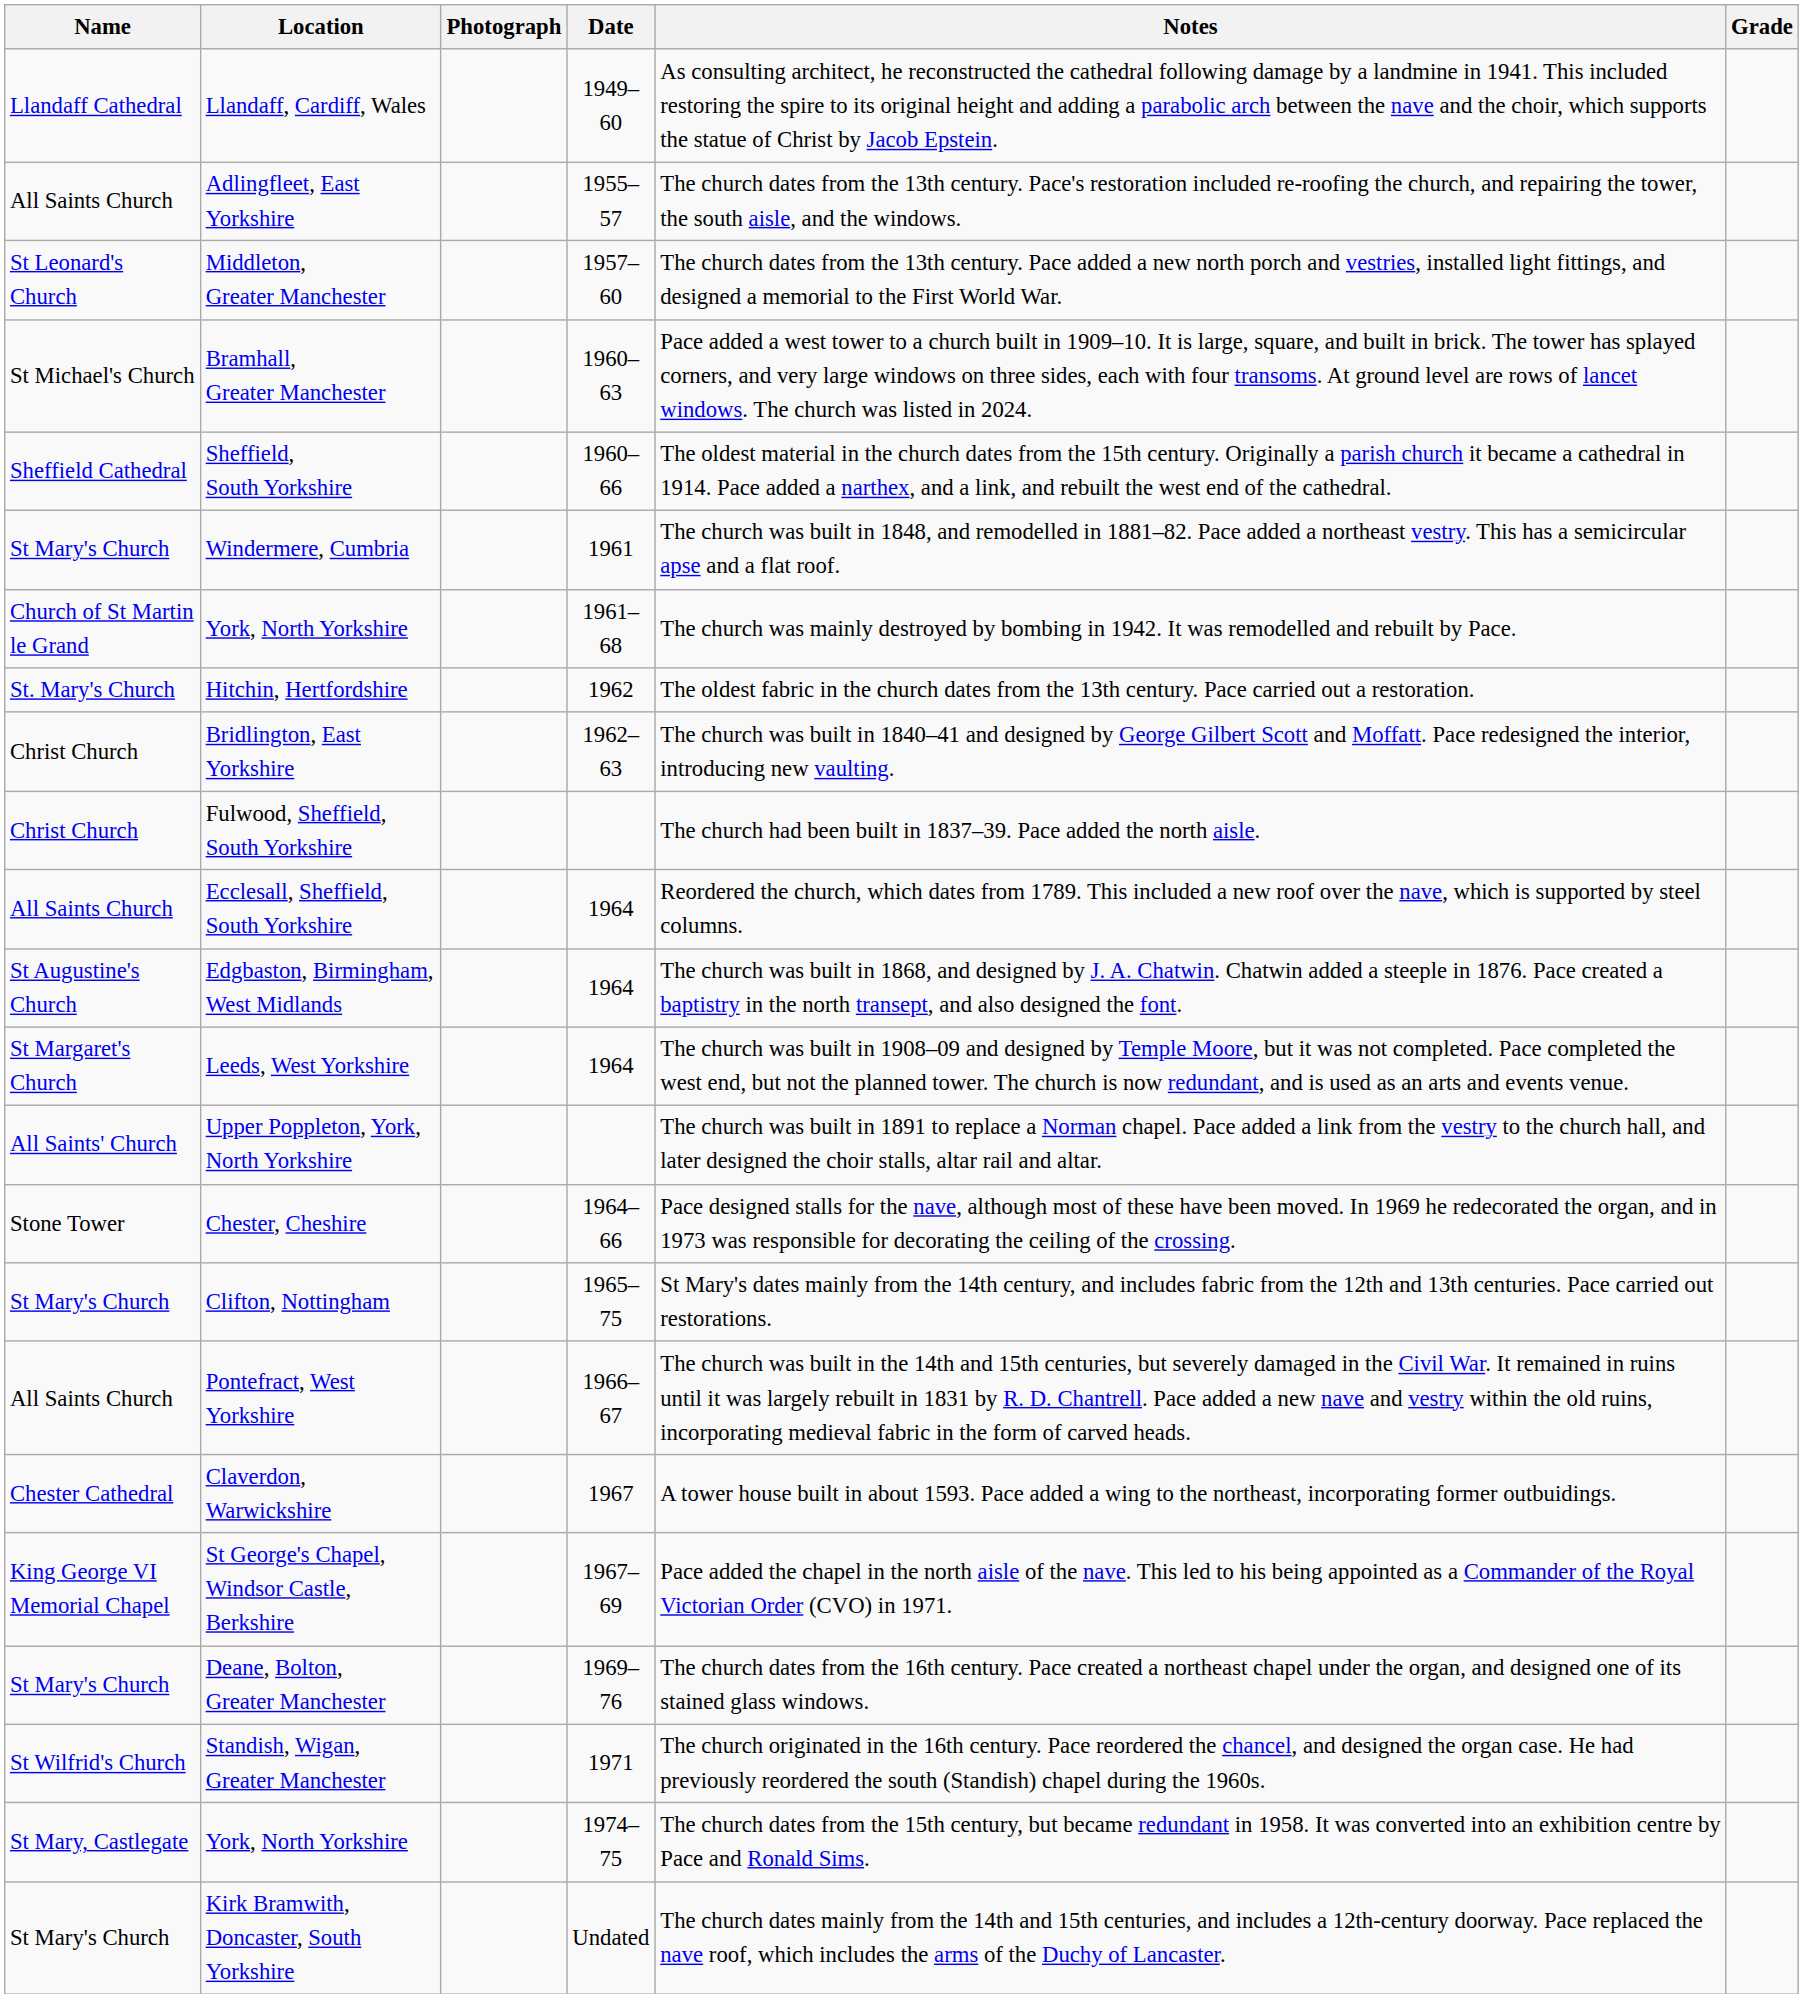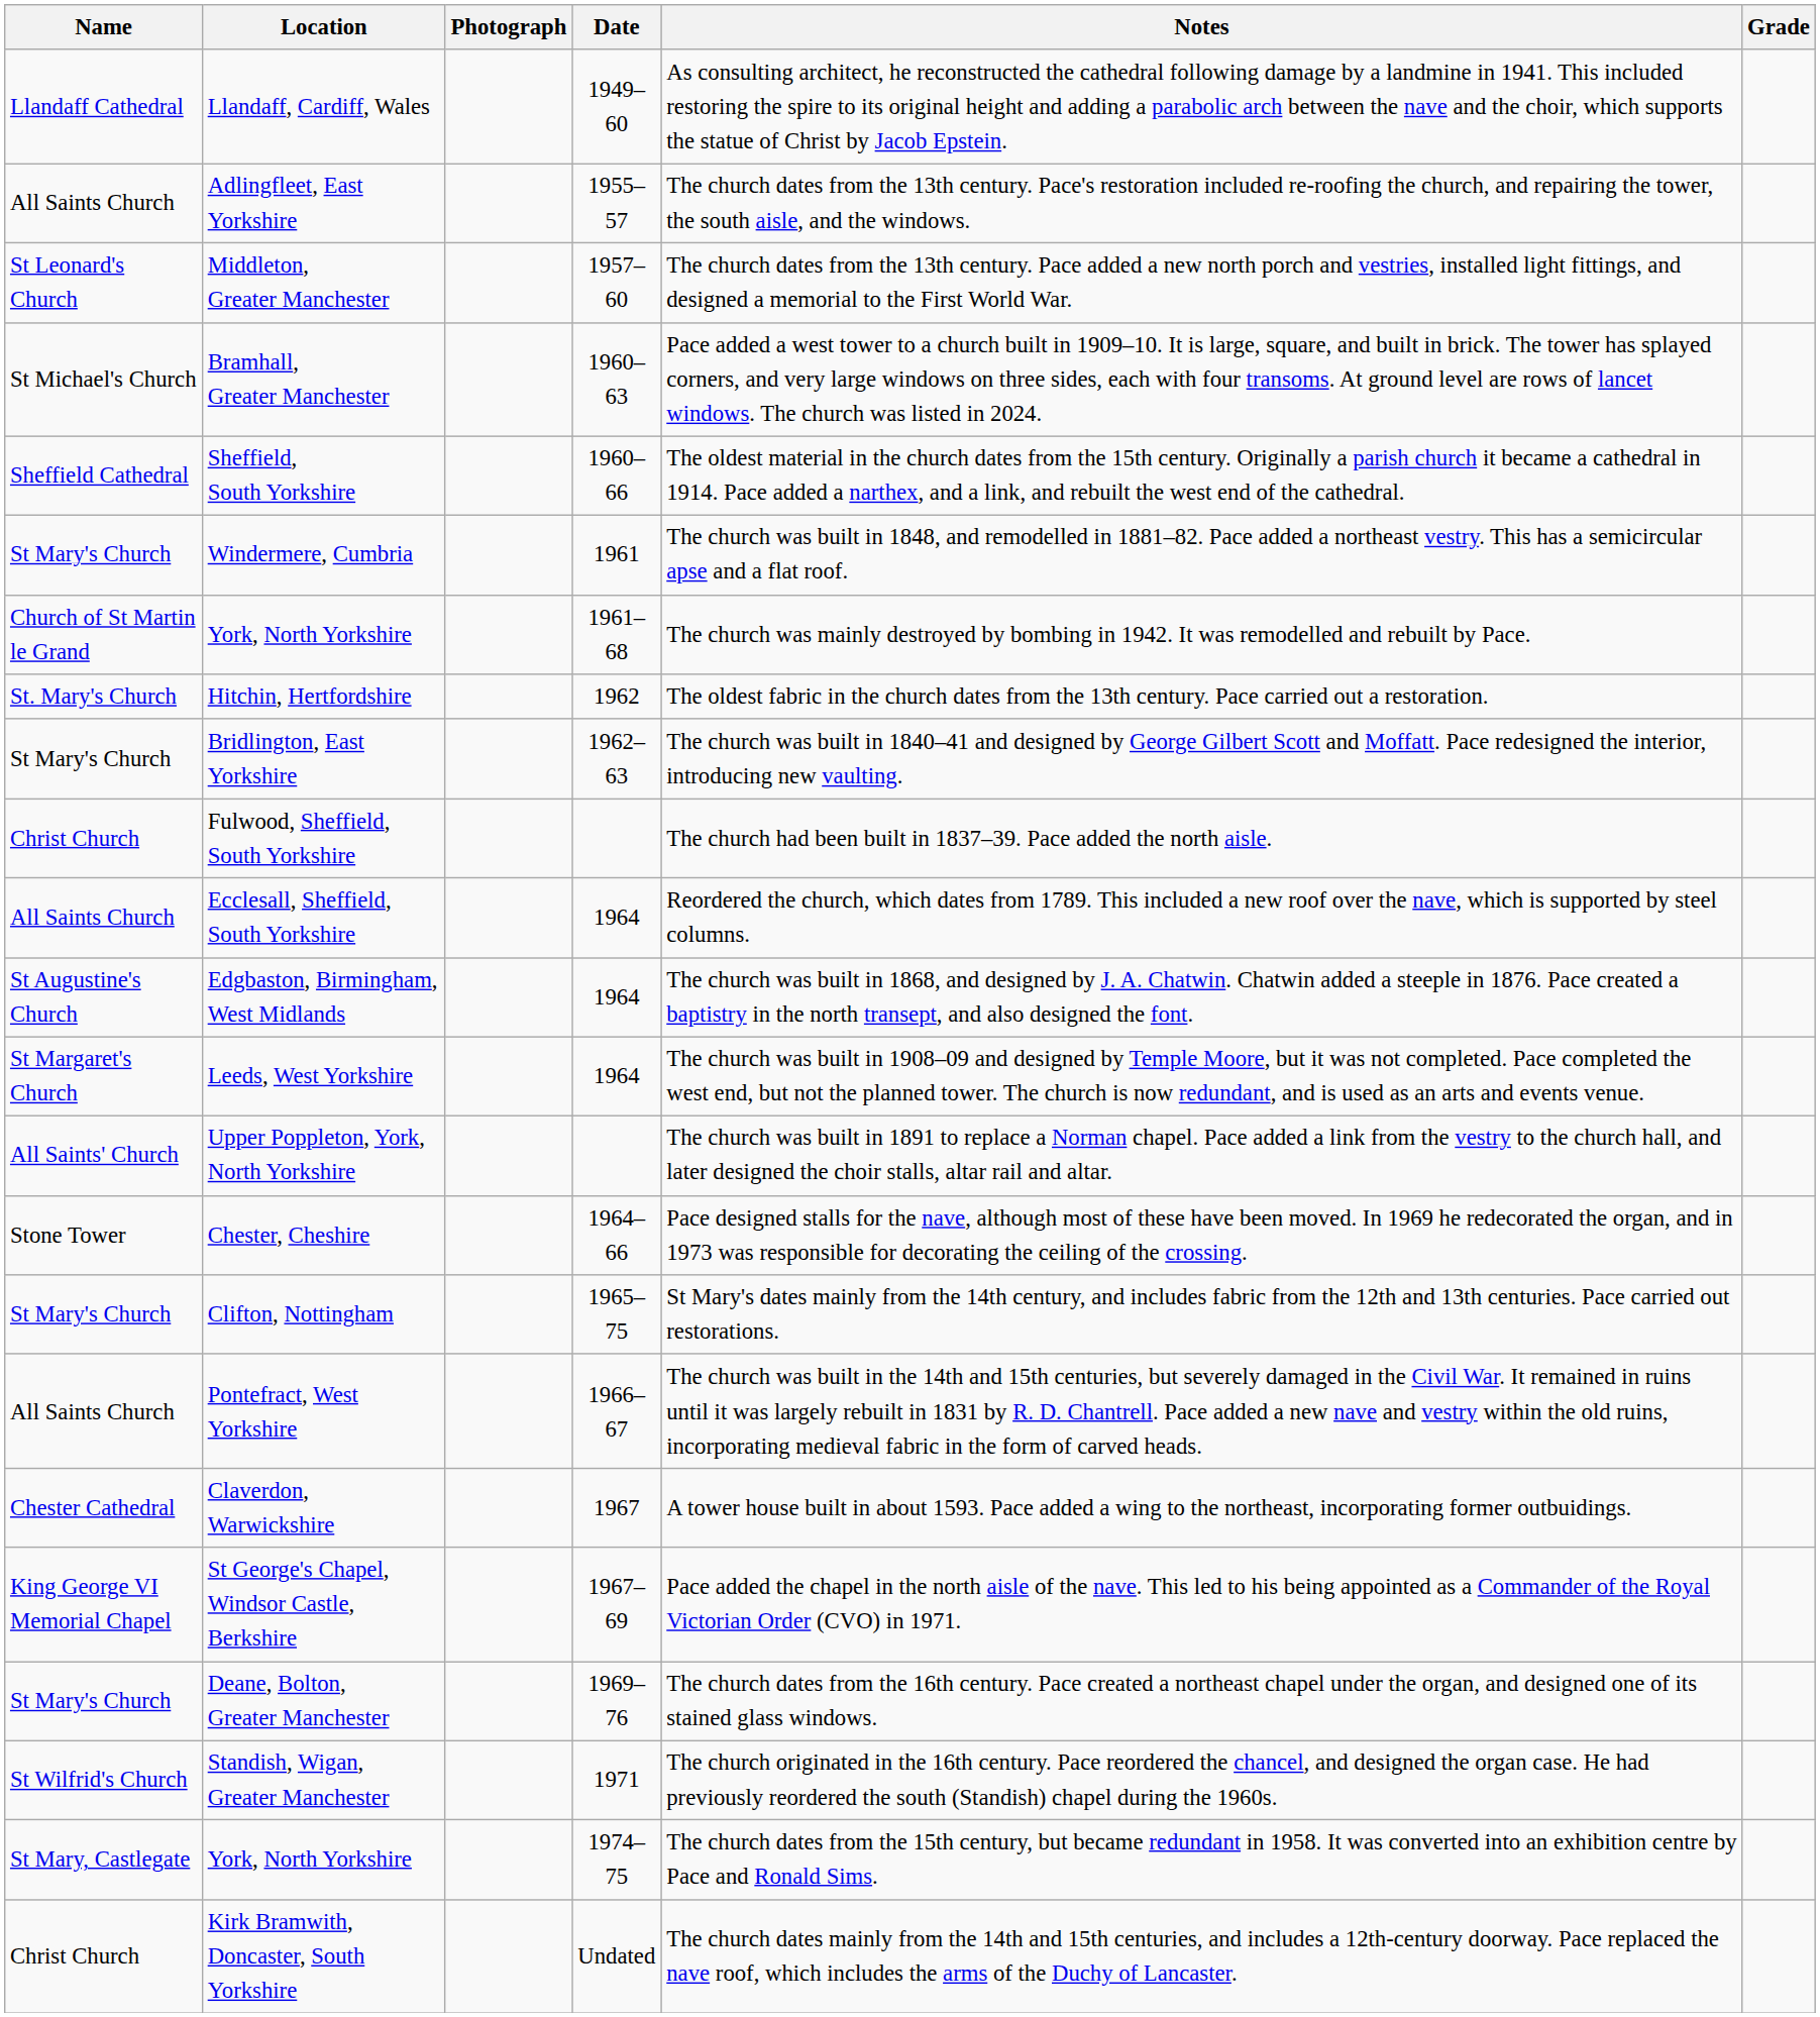Bridlington, East Yorkshire | Name: Christ Church -> St Mary's Church
Kirk Bramwith, Doncaster, South Yorkshire | Name: St Mary's Church -> Christ Church
